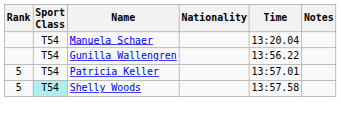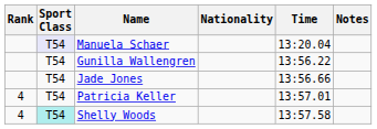Manuela Schaer | Sport Class: no background -> lavender background
+ row: T54 | Jade Jones | 13:56.66
Patricia Keller | Rank: 5 -> 4
Shelly Woods | Rank: 5 -> 4
